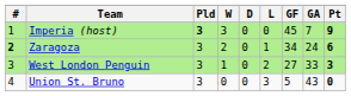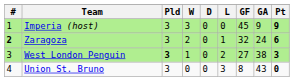Imperia (host) | Pld: bold -> normal
Imperia (host) | GA: 7 -> 9
Zaragoza | GF: 34 -> 32
West London Penguin | Pld: normal -> bold
West London Penguin | GA: 33 -> 38
Union St. Bruno | GF: 5 -> 8
